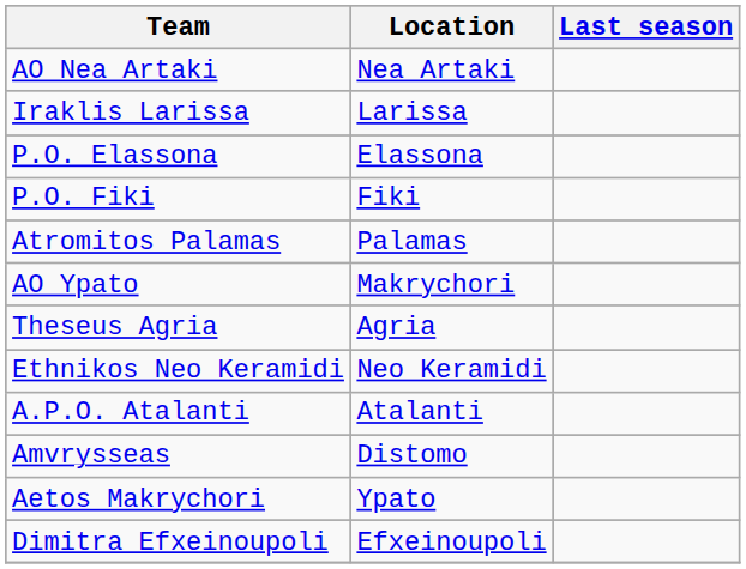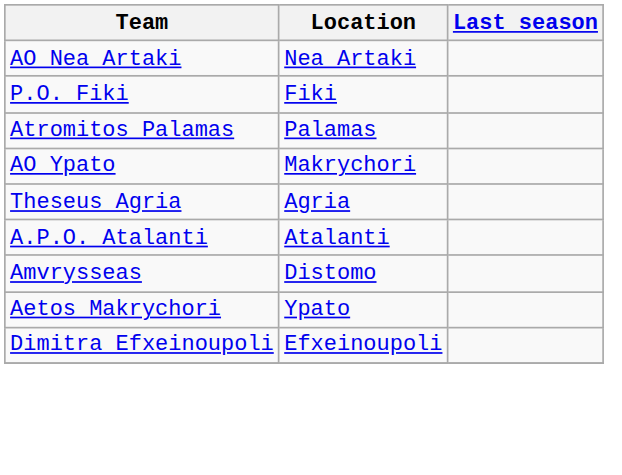- row: Iraklis Larissa | Larissa
- row: P.O. Elassona | Elassona
- row: Ethnikos Neo Keramidi | Neo Keramidi
